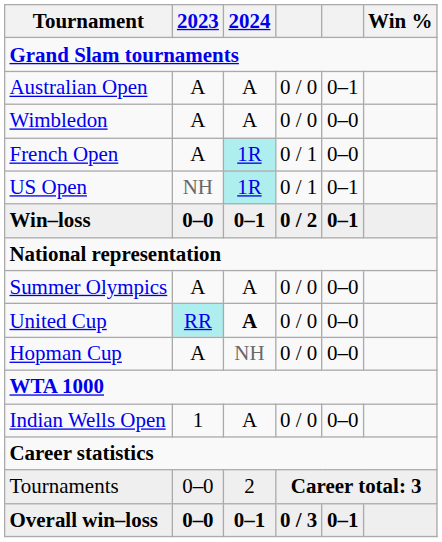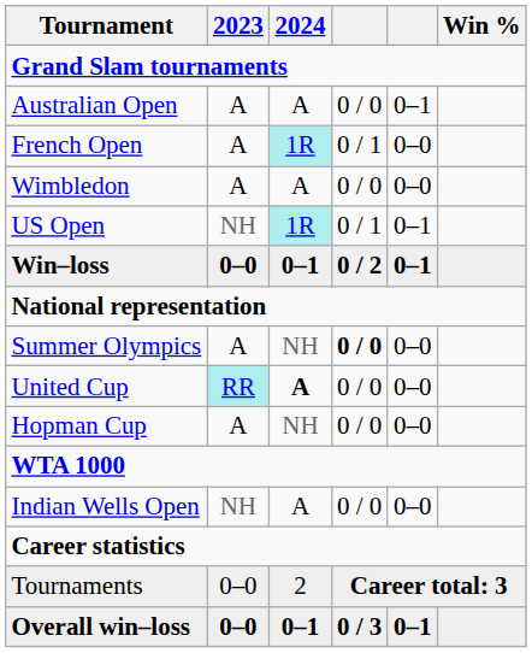rows swapped: French Open <-> Wimbledon
Summer Olympics | 2024: A -> NH
Summer Olympics | column 4: normal -> bold
Indian Wells Open | 2023: 1 -> NH
